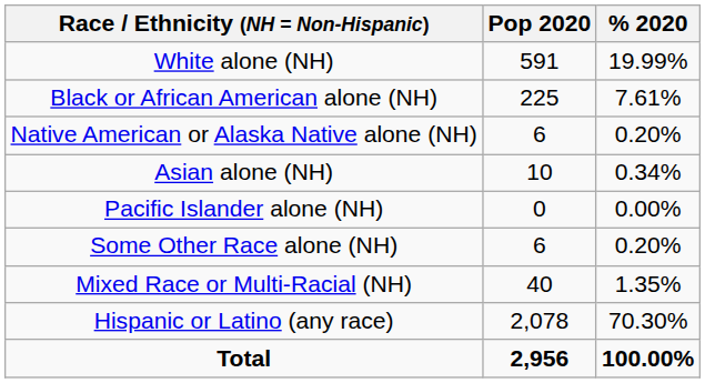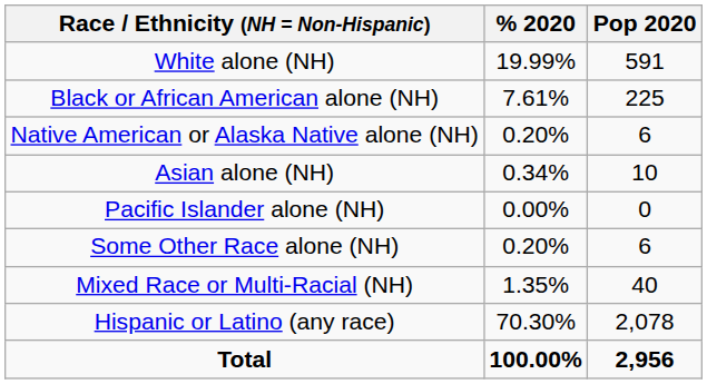columns swapped: Pop 2020 <-> % 2020
